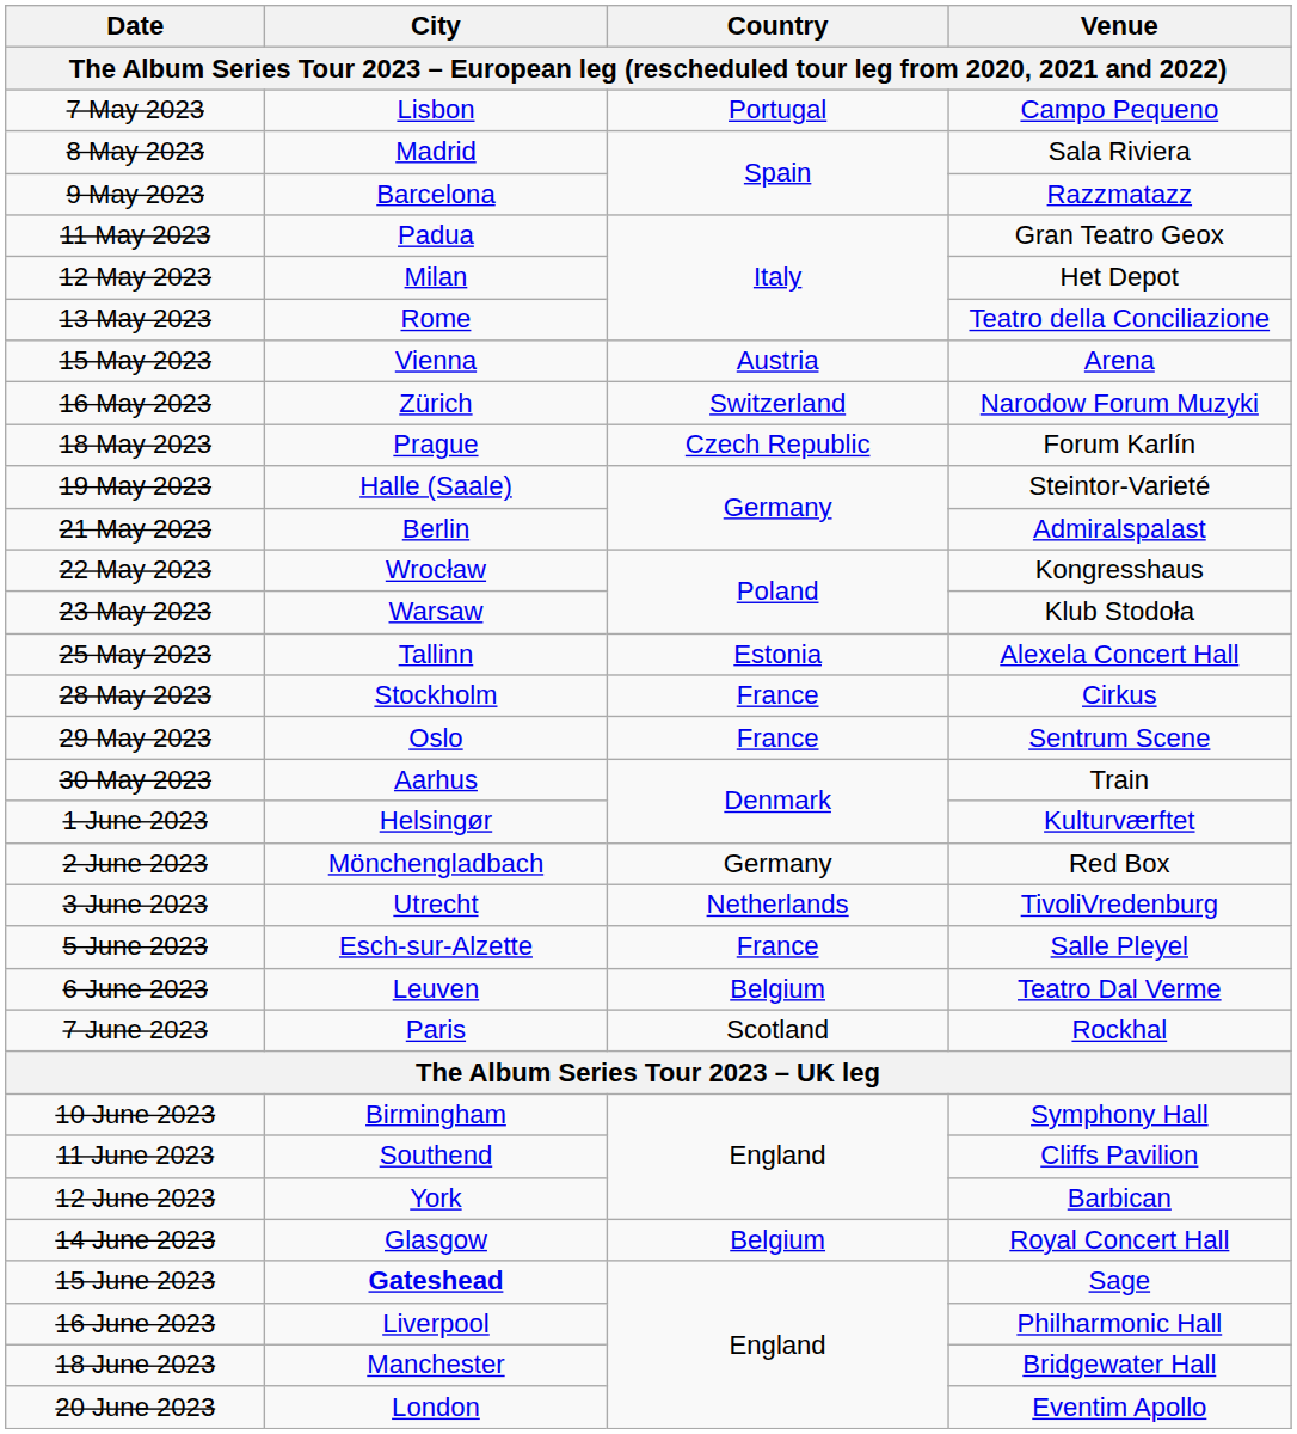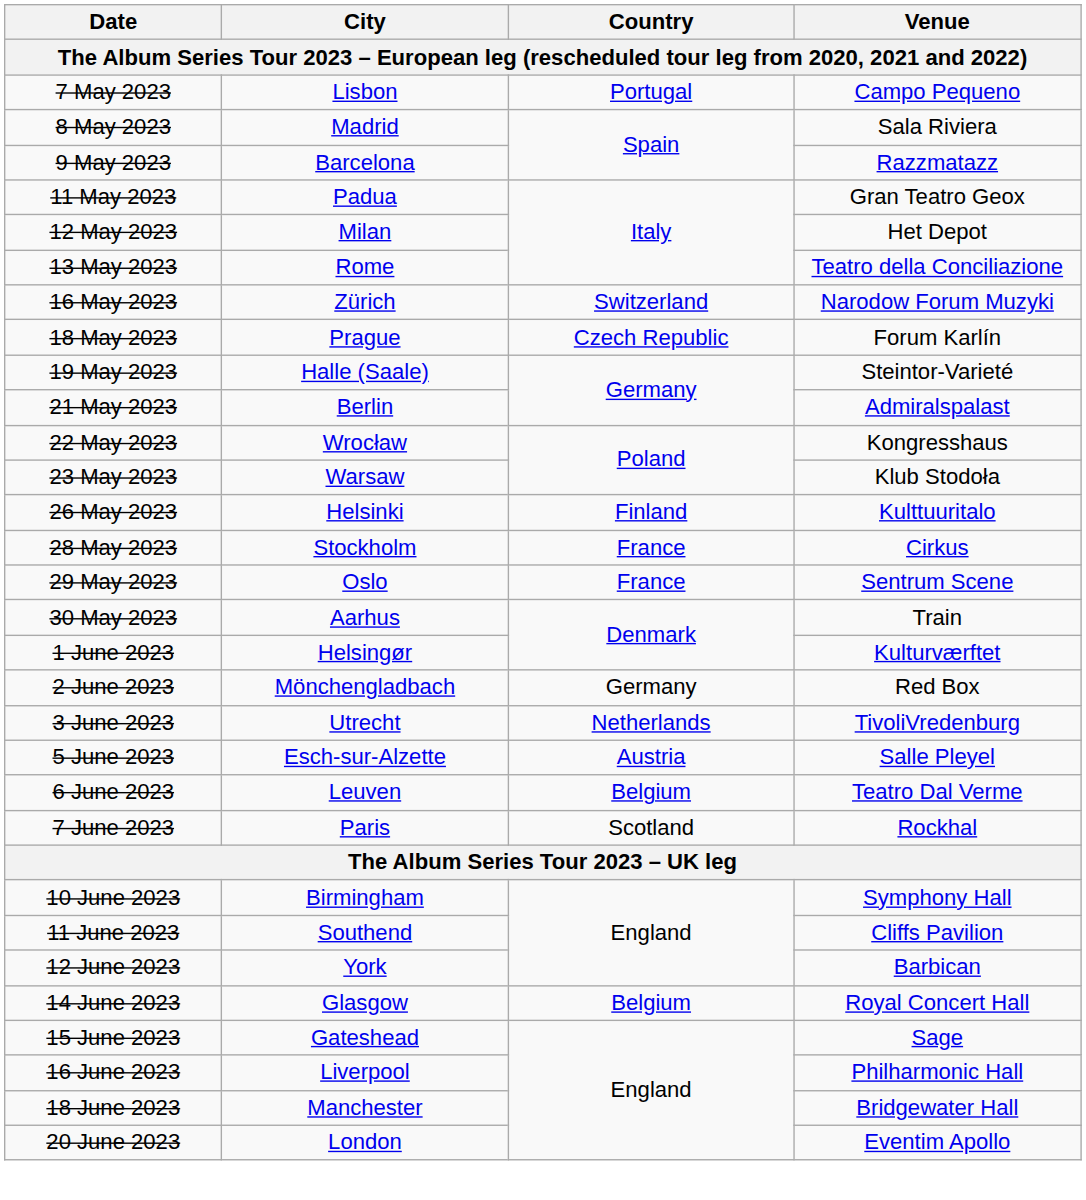- row: 15 May 2023 | Vienna | Austria | Arena
- row: 25 May 2023 | Tallinn | Estonia | Alexela Concert Hall
+ row: 26 May 2023 | Helsinki | Finland | Kulttuuritalo
5 June 2023 | Country: France -> Austria
15 June 2023 | City: bold -> normal
